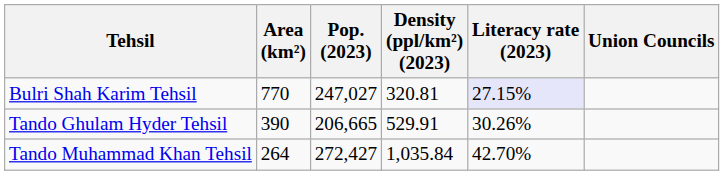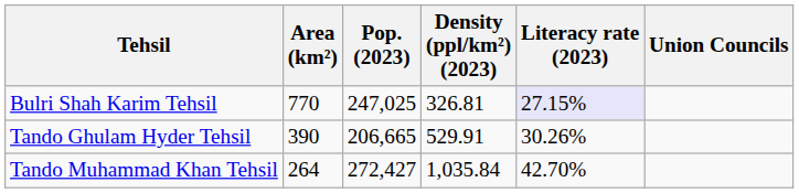Bulri Shah Karim Tehsil | Pop. (2023): 247,027 -> 247,025
Bulri Shah Karim Tehsil | Density (ppl/km²) (2023): 320.81 -> 326.81
